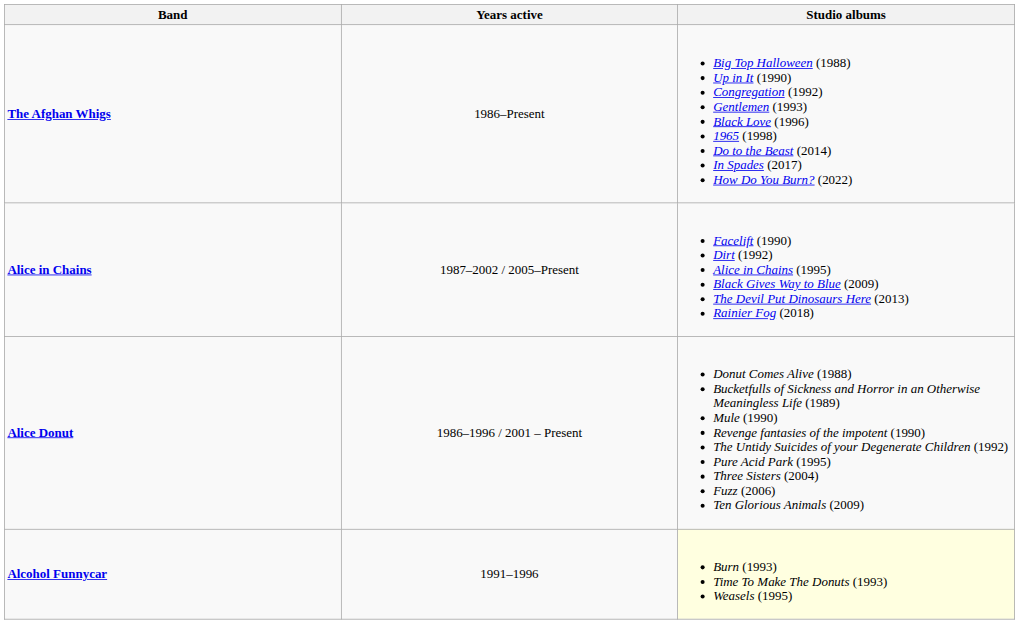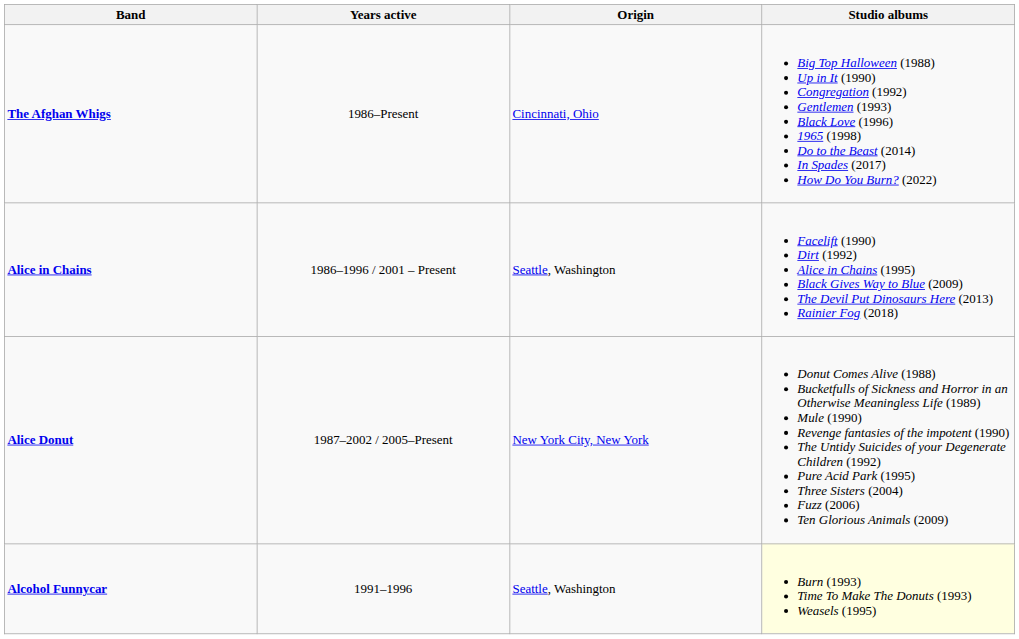+ column: Origin | Cincinnati, Ohio | Seattle, Washington | New York City, New York | Seattle, Washington
Alice in Chains | Years active: 1987–2002 / 2005–Present -> 1986–1996 / 2001 – Present
Alice Donut | Years active: 1986–1996 / 2001 – Present -> 1987–2002 / 2005–Present
